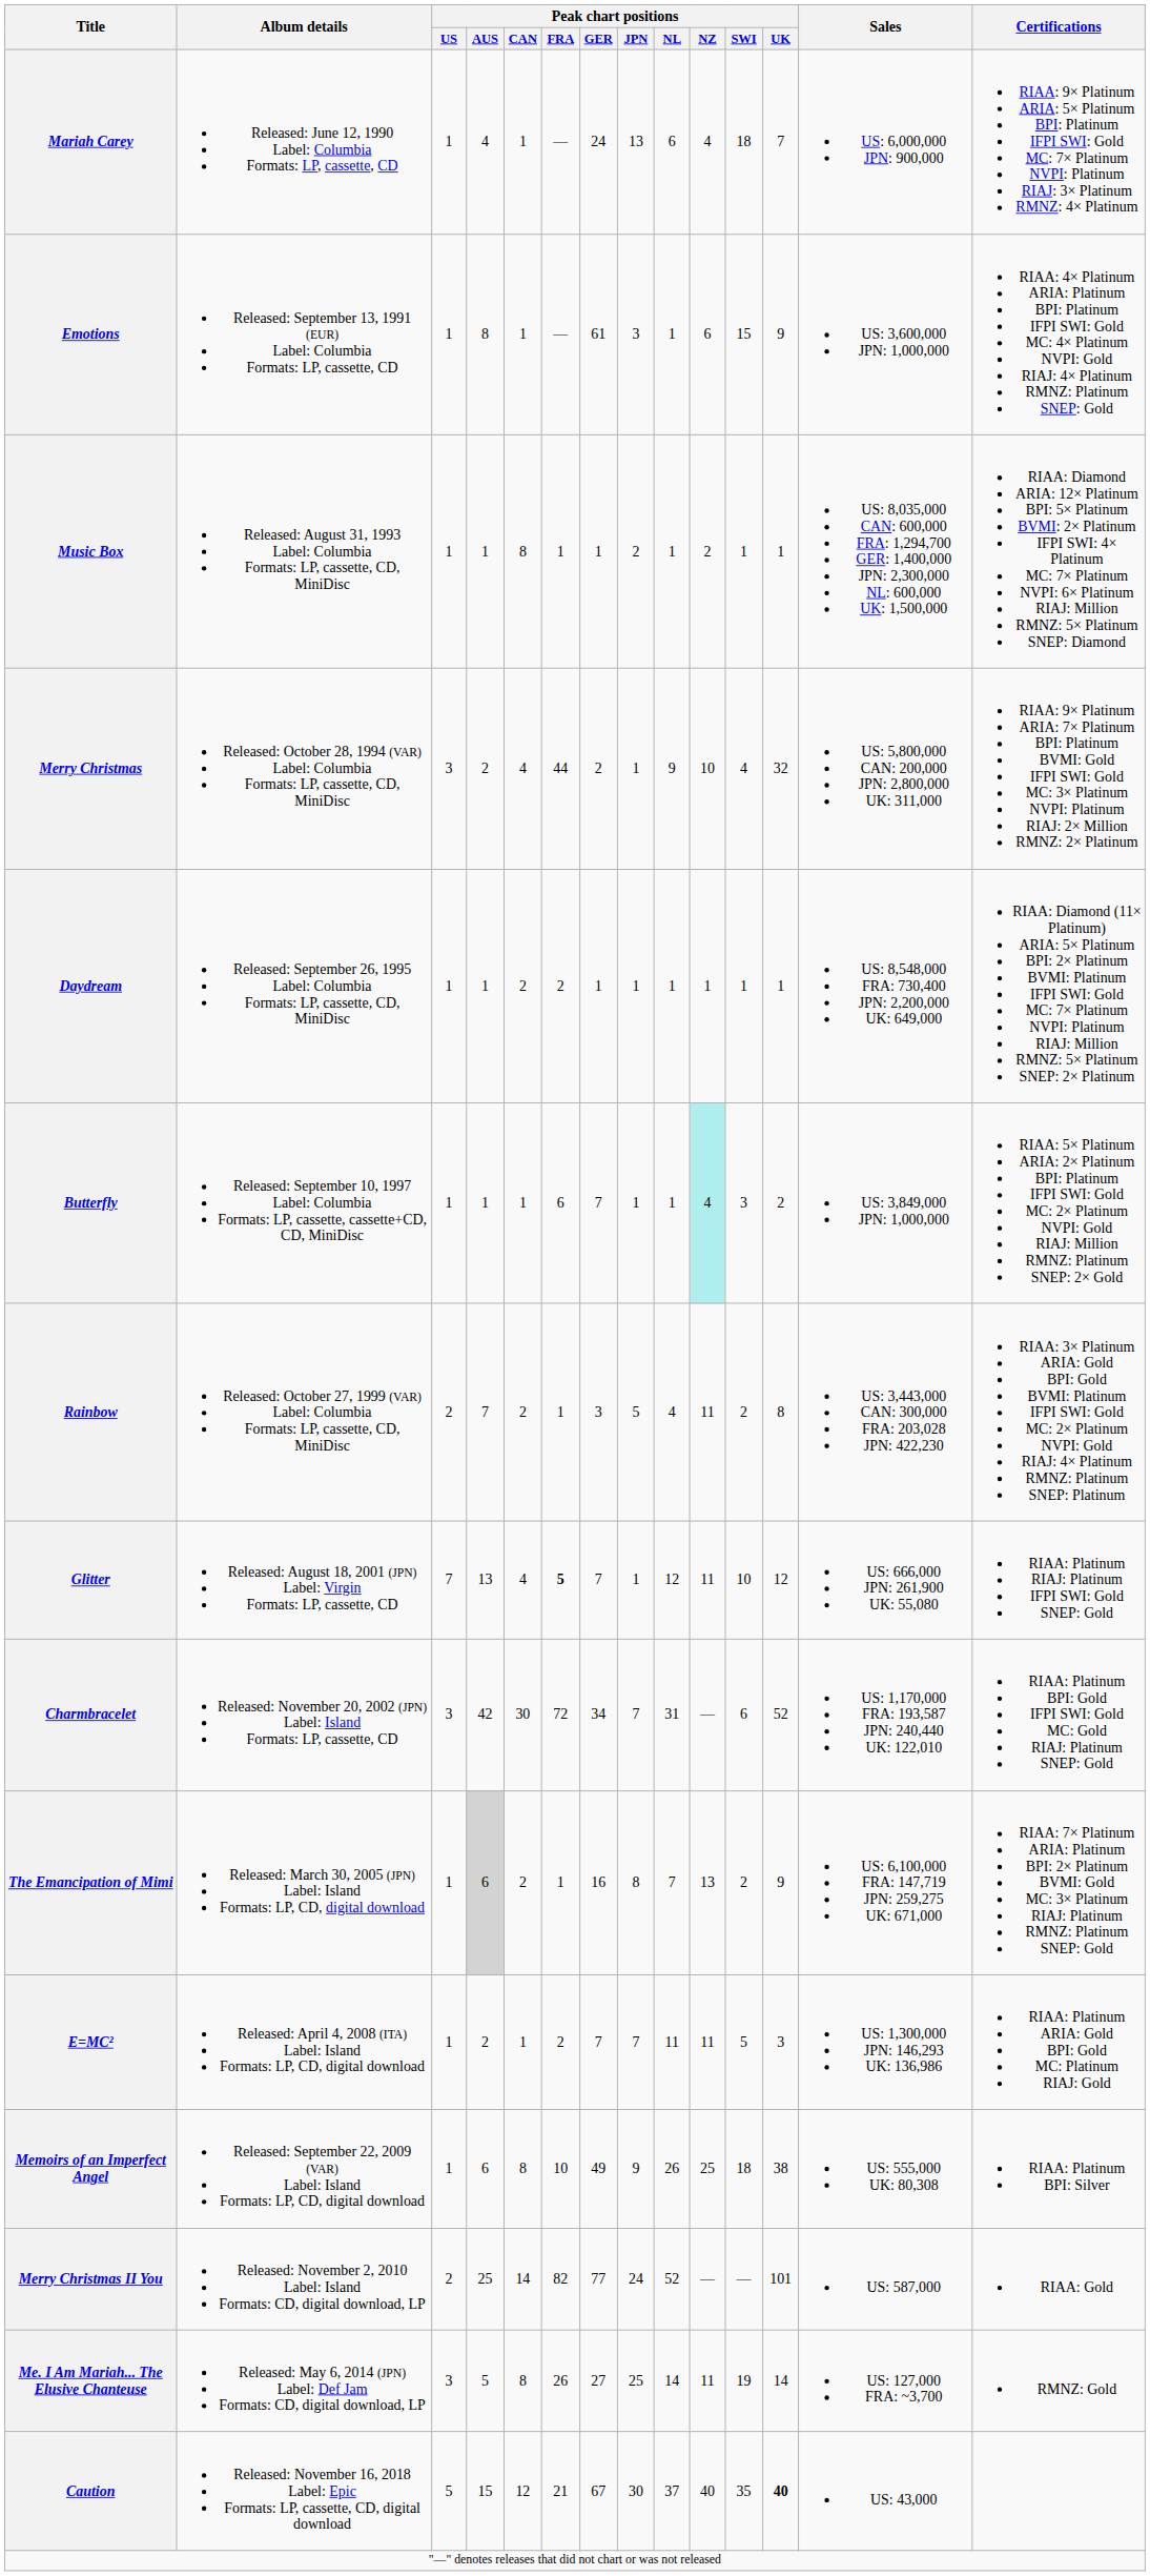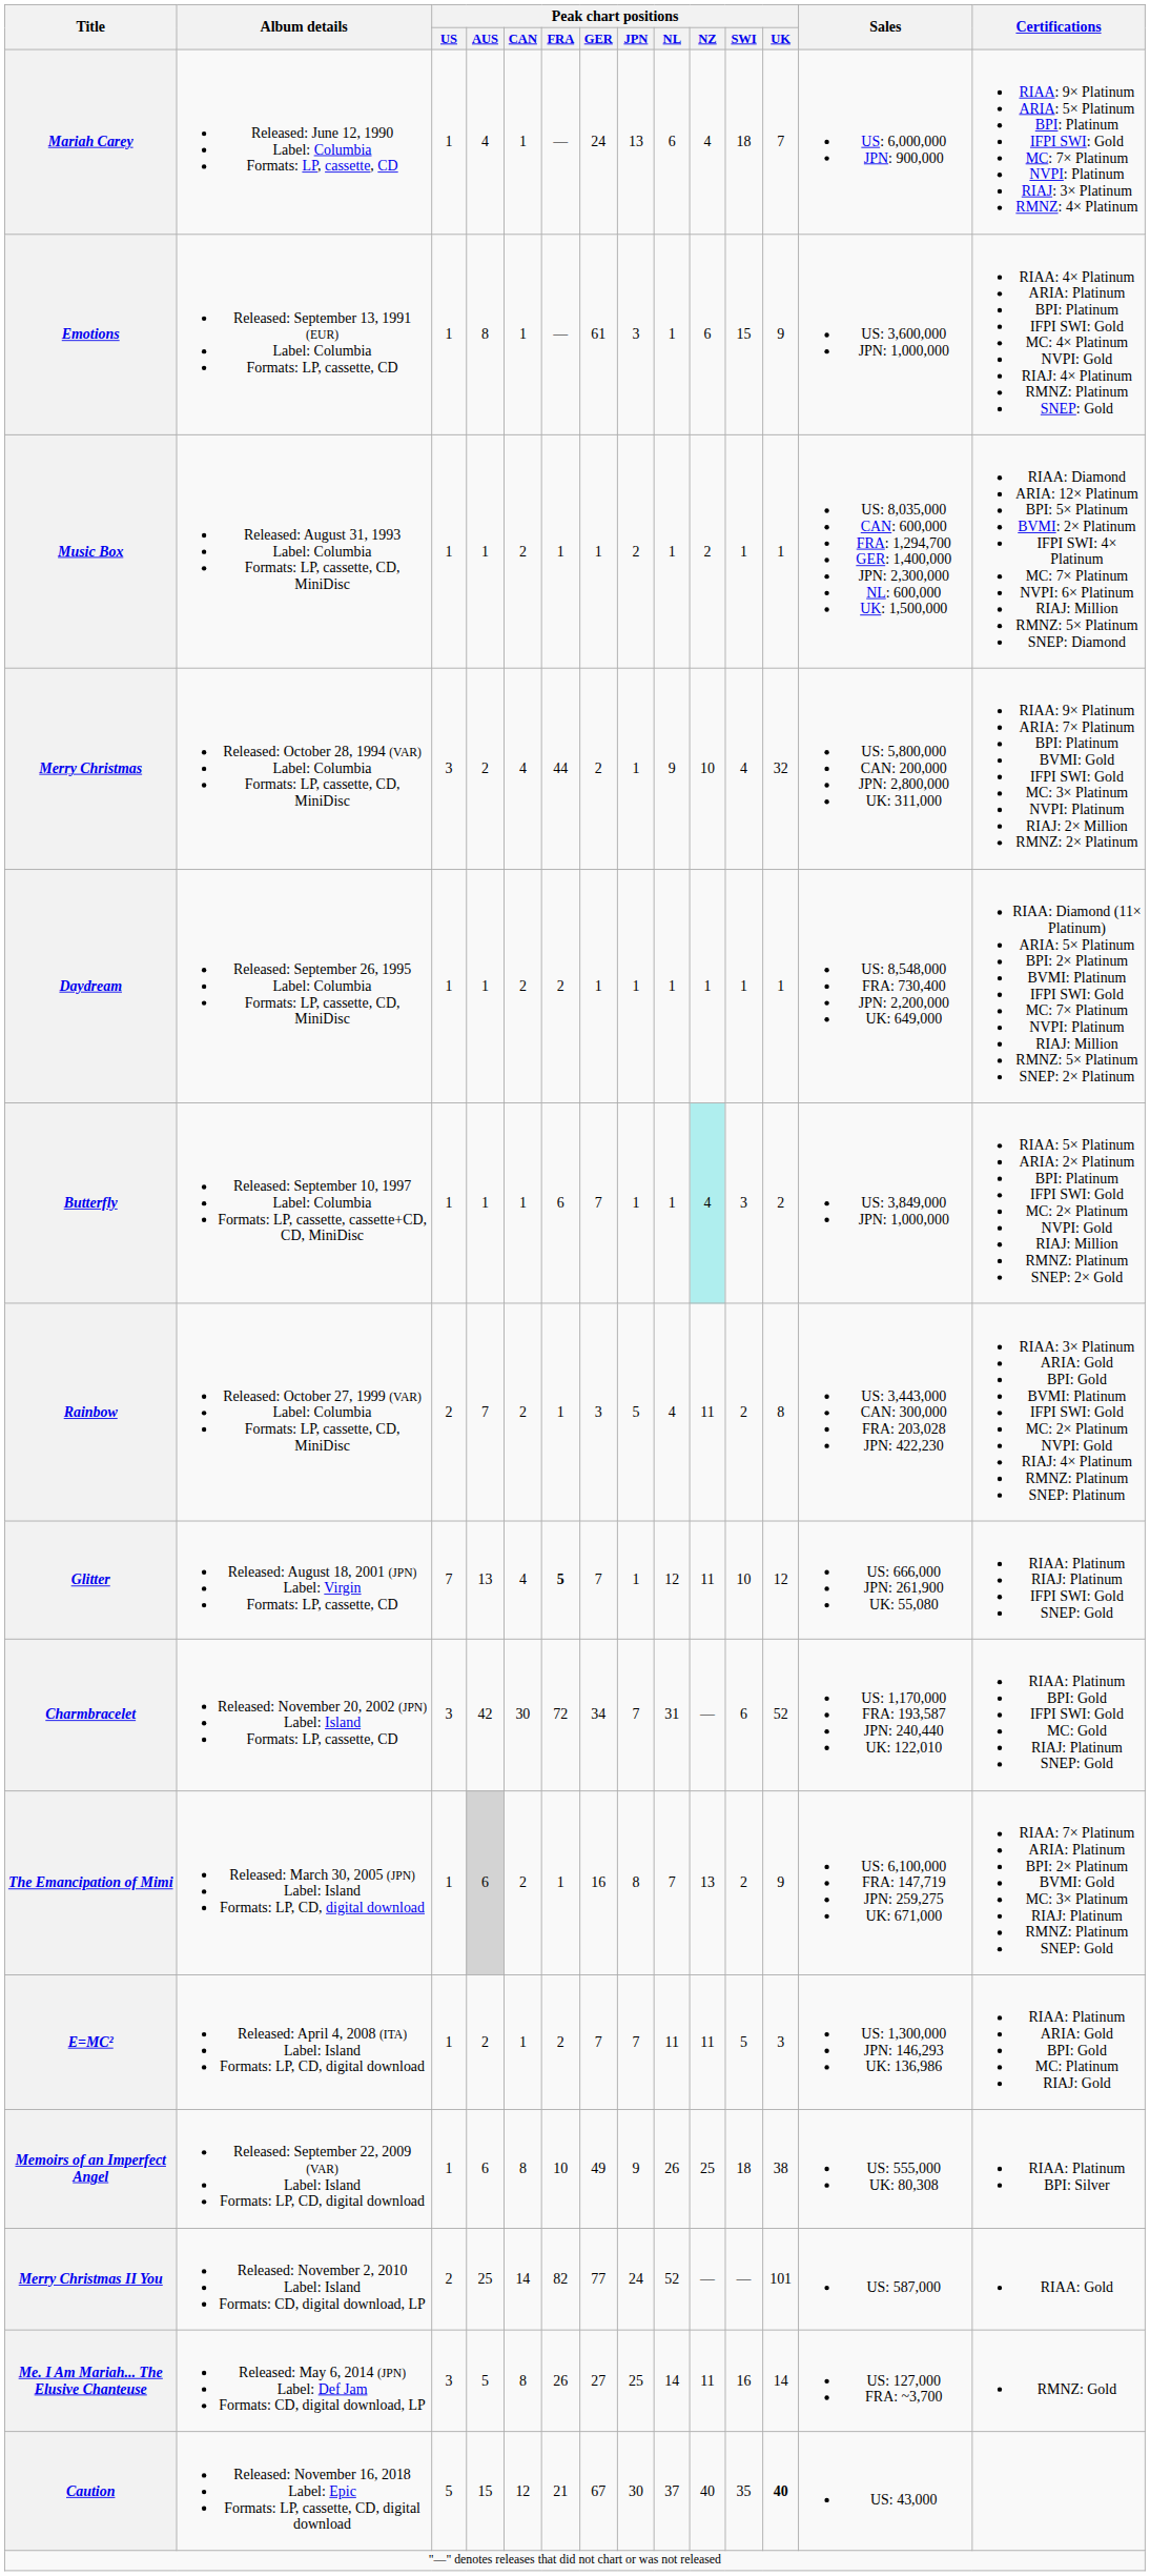Music Box | Peak chart positions / CAN: 8 -> 2
Me. I Am Mariah... The Elusive Chanteuse | Peak chart positions / SWI: 19 -> 16
